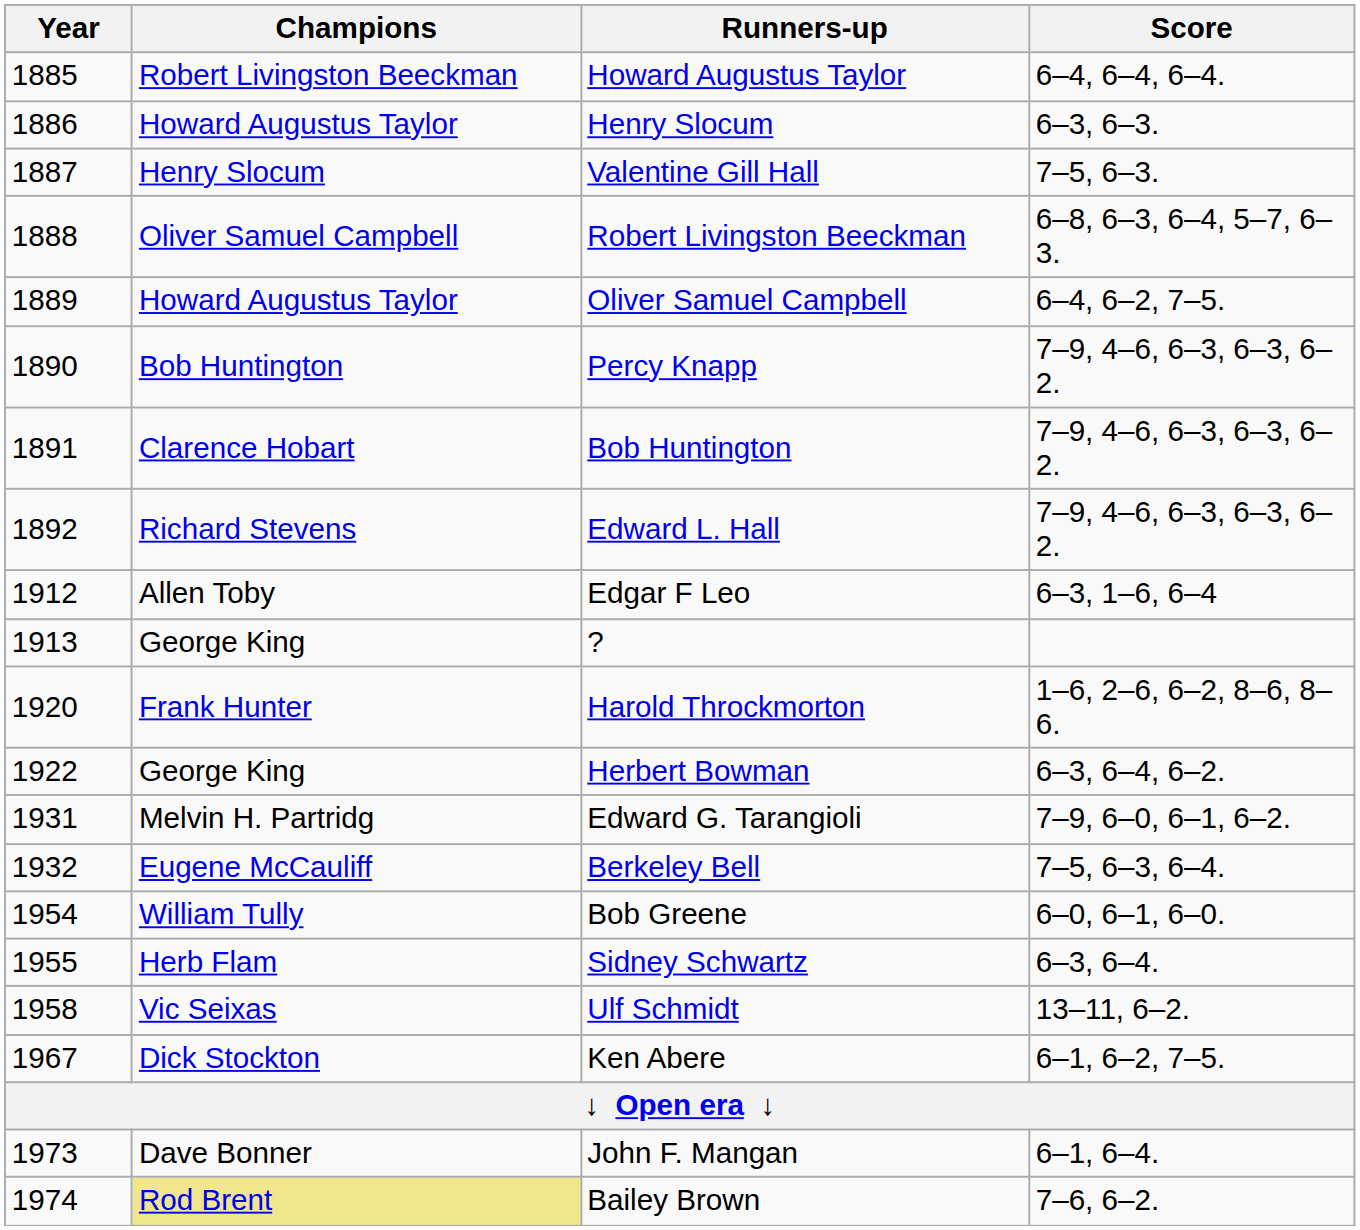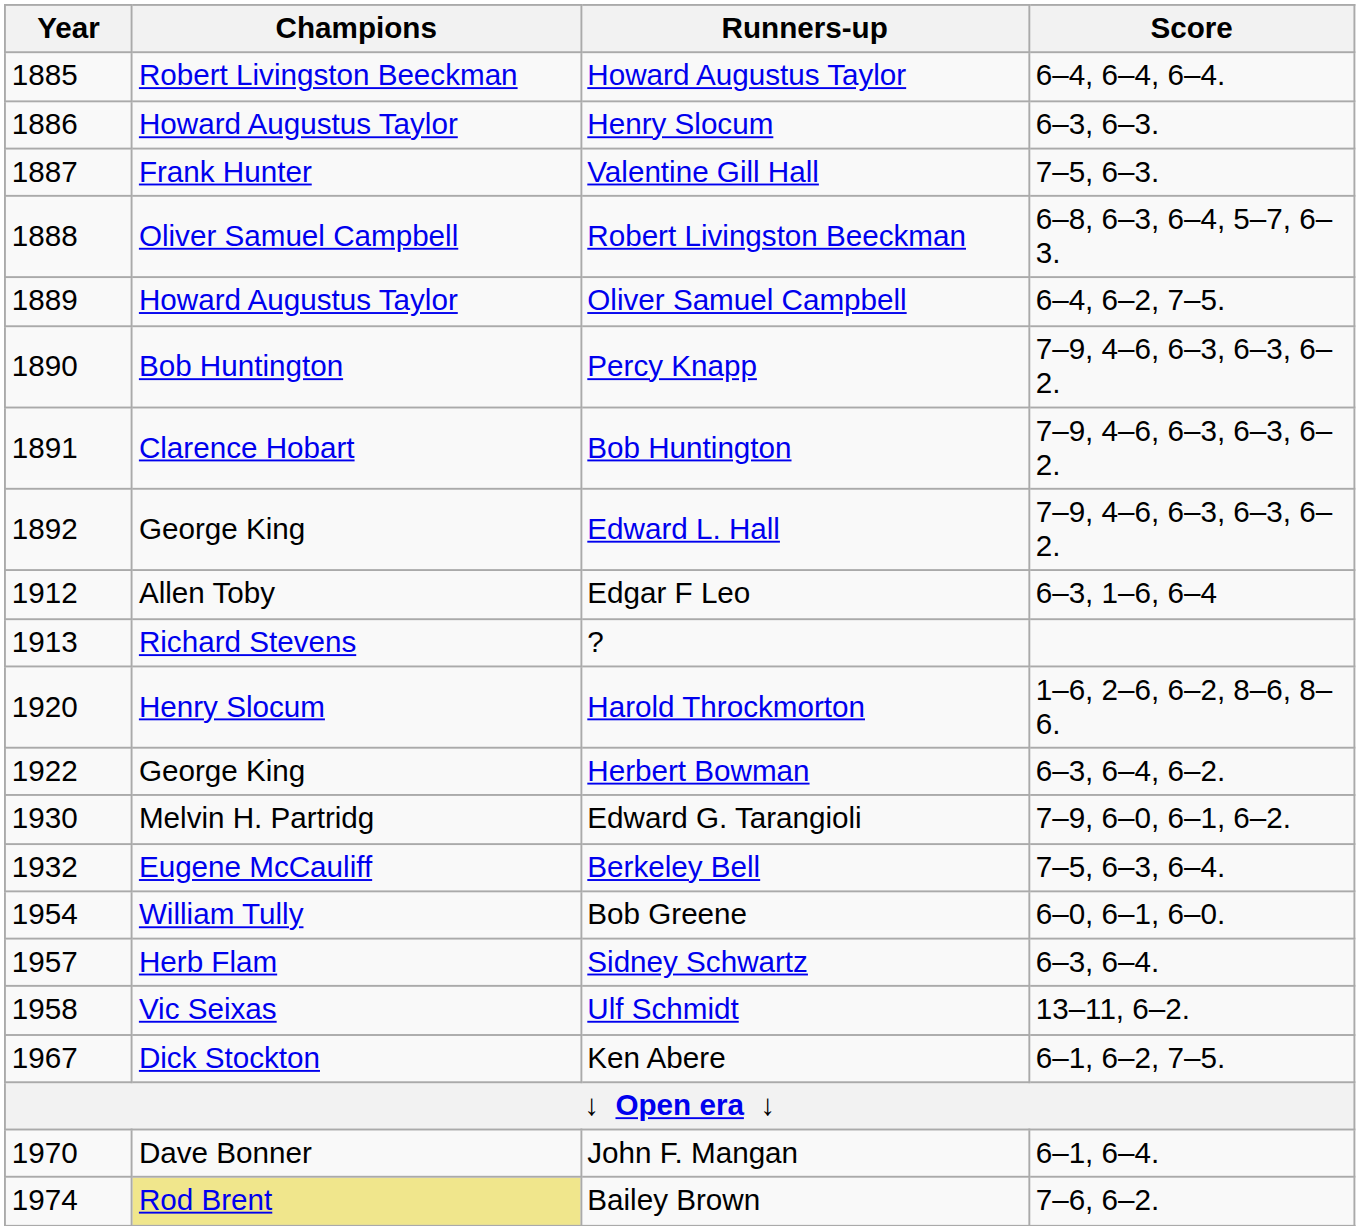Valentine Gill Hall | Champions: Henry Slocum -> Frank Hunter
Edward L. Hall | Champions: Richard Stevens -> George King
? | Champions: George King -> Richard Stevens
Harold Throckmorton | Champions: Frank Hunter -> Henry Slocum
Edward G. Tarangioli | Year: 1931 -> 1930
Sidney Schwartz | Year: 1955 -> 1957
John F. Mangan | Year: 1973 -> 1970
